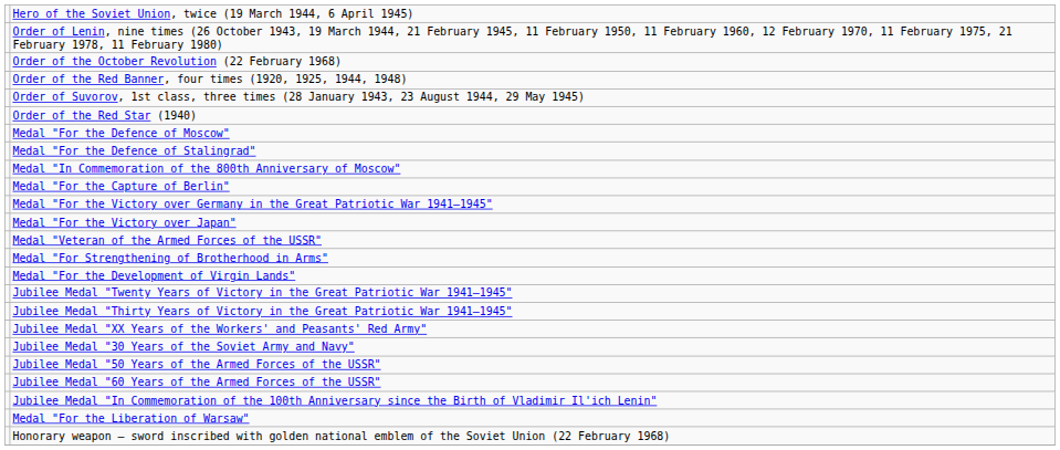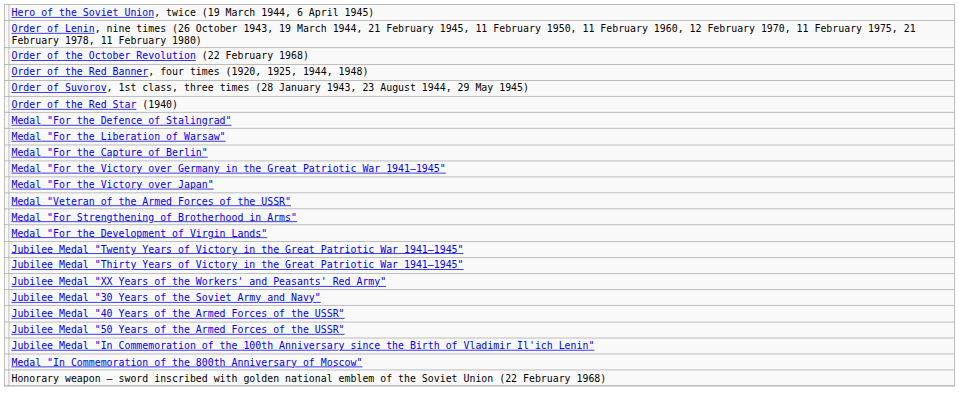- row: Medal "For the Defence of Moscow"
rows swapped: Medal "For the Liberation of Warsaw" <-> Medal "In Commemoration of the 800th Anniversary of Moscow"
+ row: Jubilee Medal "40 Years of the Armed Forces of the USSR"
- row: Jubilee Medal "60 Years of the Armed Forces of the USSR"
